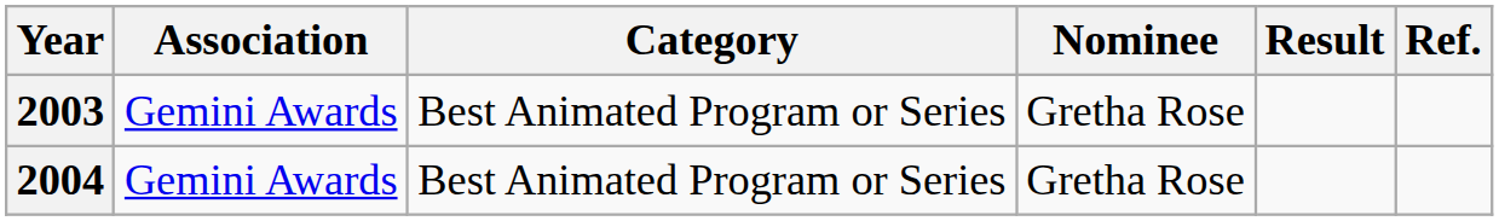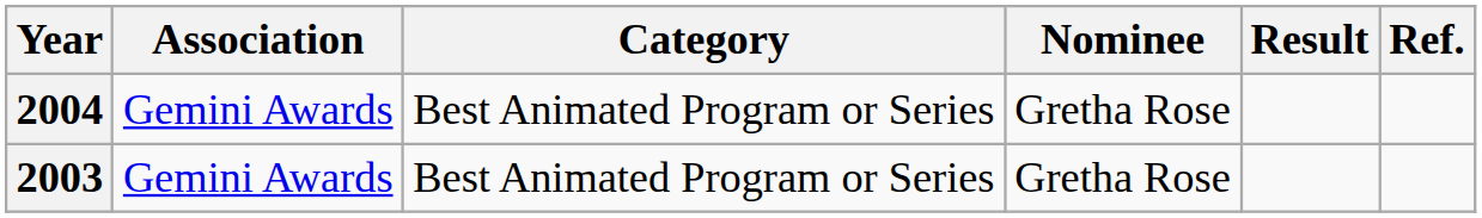rows swapped: 2003 <-> 2004
